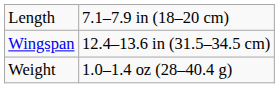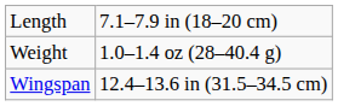rows swapped: Weight <-> Wingspan
